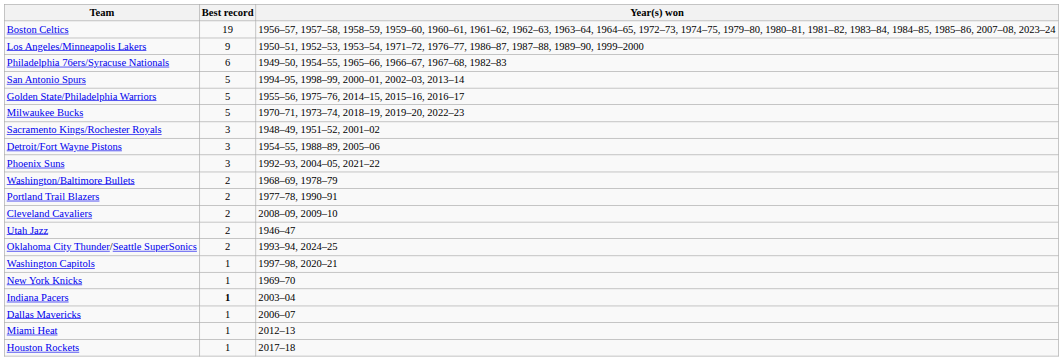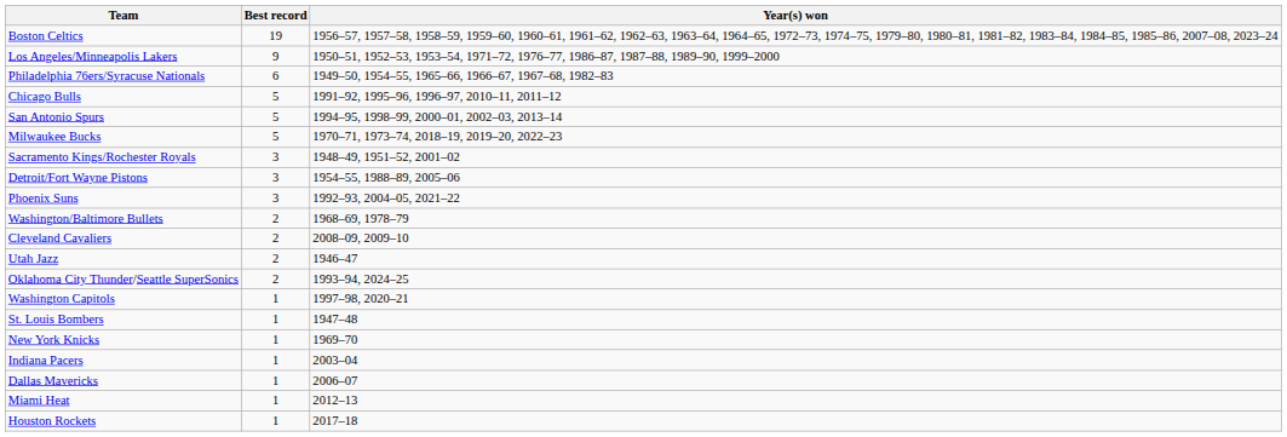+ row: Chicago Bulls | 5 | 1991–92, 1995–96, 1996–97, 2010–11, 2011–12
- row: Golden State/Philadelphia Warriors | 5 | 1955–56, 1975–76, 2014–15, 2015–16, 2016–17
- row: Portland Trail Blazers | 2 | 1977–78, 1990–91
+ row: St. Louis Bombers | 1 | 1947–48
Indiana Pacers | Best record: bold -> normal
